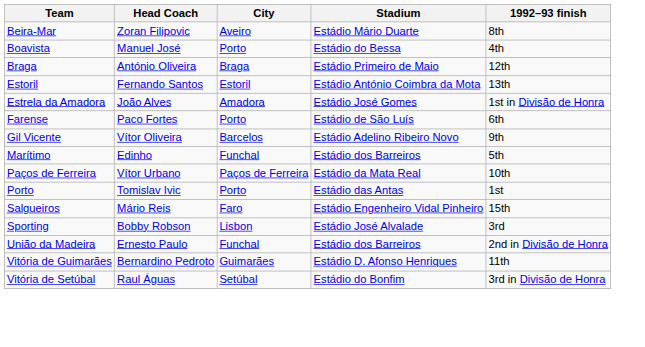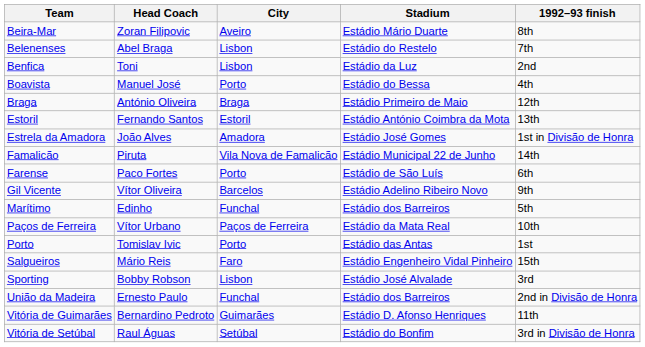+ row: Belenenses | Abel Braga | Lisbon | Estádio do Restelo | 7th
+ row: Benfica | Toni | Lisbon | Estádio da Luz | 2nd
+ row: Famalicão | Piruta | Vila Nova de Famalicão | Estádio Municipal 22 de Junho | 14th
